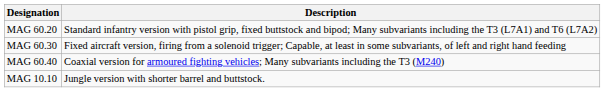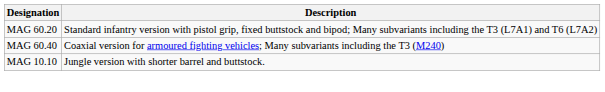- row: MAG 60.30 | Fixed aircraft version, firing from a solenoid trigger; Capable, at least in some subvariants, of left and right hand feeding
